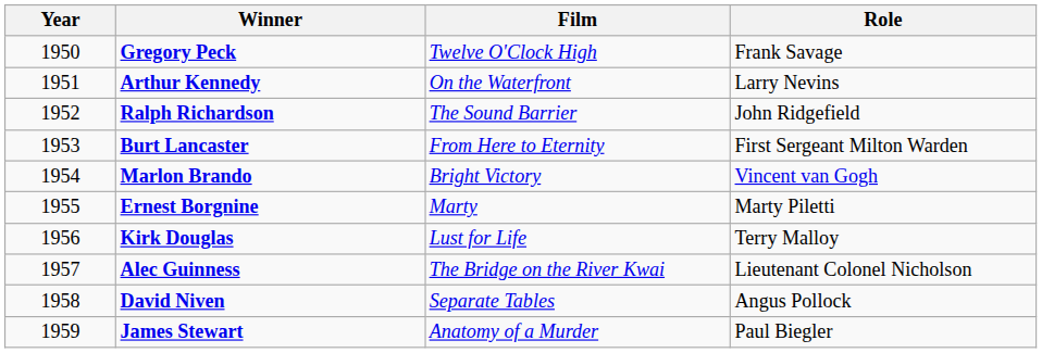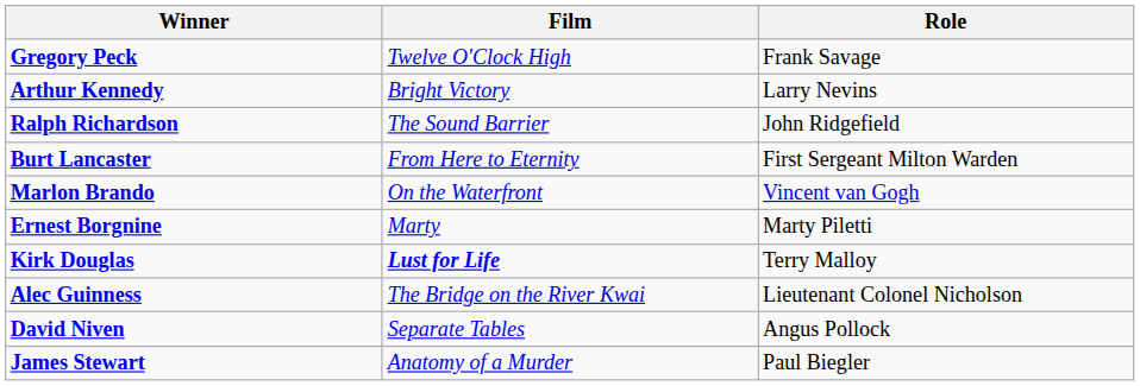- column: Year | 1950 | 1951 | 1952 | 1953 | 1954 | 1955 | 1956 | 1957 | 1958 | 1959
Arthur Kennedy | Film: On the Waterfront -> Bright Victory
Marlon Brando | Film: Bright Victory -> On the Waterfront
Kirk Douglas | Film: normal -> bold
